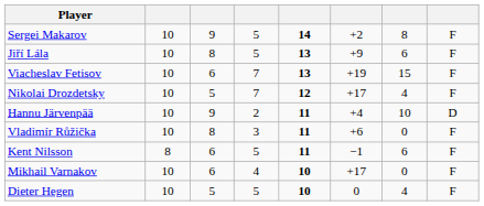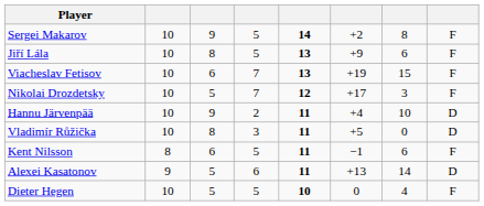Nikolai Drozdetsky | column 7: 4 -> 3
Vladimír Růžička | column 6: +6 -> +5
Vladimír Růžička | column 8: F -> D
+ row: Alexei Kasatonov | 9 | 5 | 6 | 11 | +13 | 14 | D
- row: Mikhail Varnakov | 10 | 6 | 4 | 10 | +17 | 0 | F
